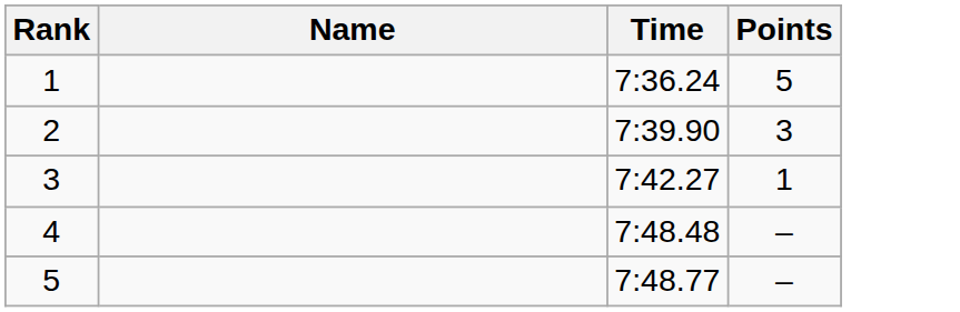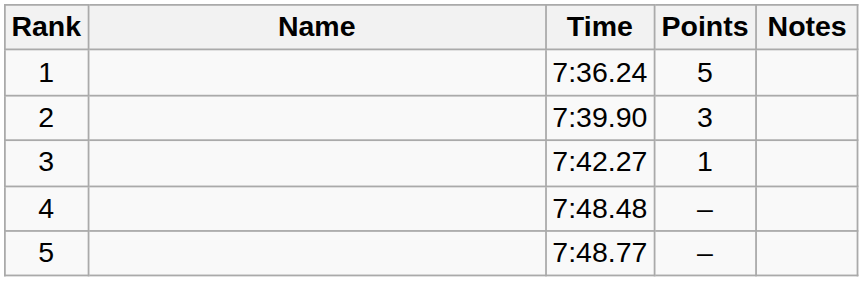+ column: Notes
